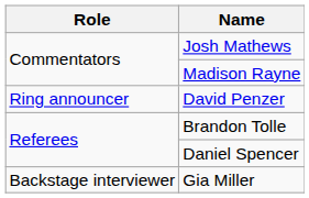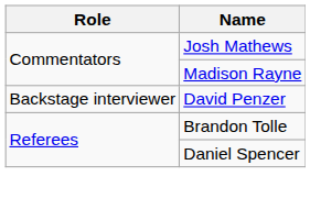David Penzer | Role: Ring announcer -> Backstage interviewer
- row: Backstage interviewer | Gia Miller
